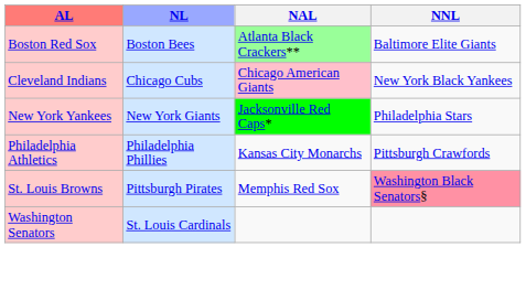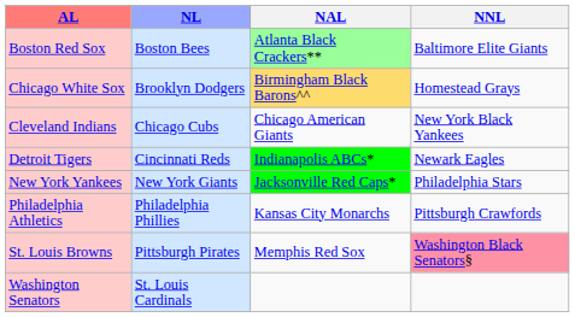+ row: Chicago White Sox | Brooklyn Dodgers | Birmingham Black Barons^^ | Homestead Grays
Cleveland Indians | NAL: pink background -> no background
+ row: Detroit Tigers | Cincinnati Reds | Indianapolis ABCs* | Newark Eagles
